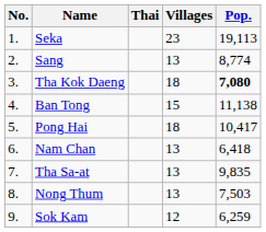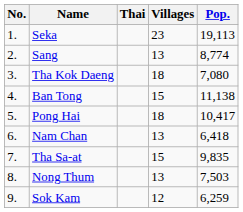Tha Kok Daeng | Pop.: bold -> normal
Tha Sa-at | Villages: 13 -> 15
